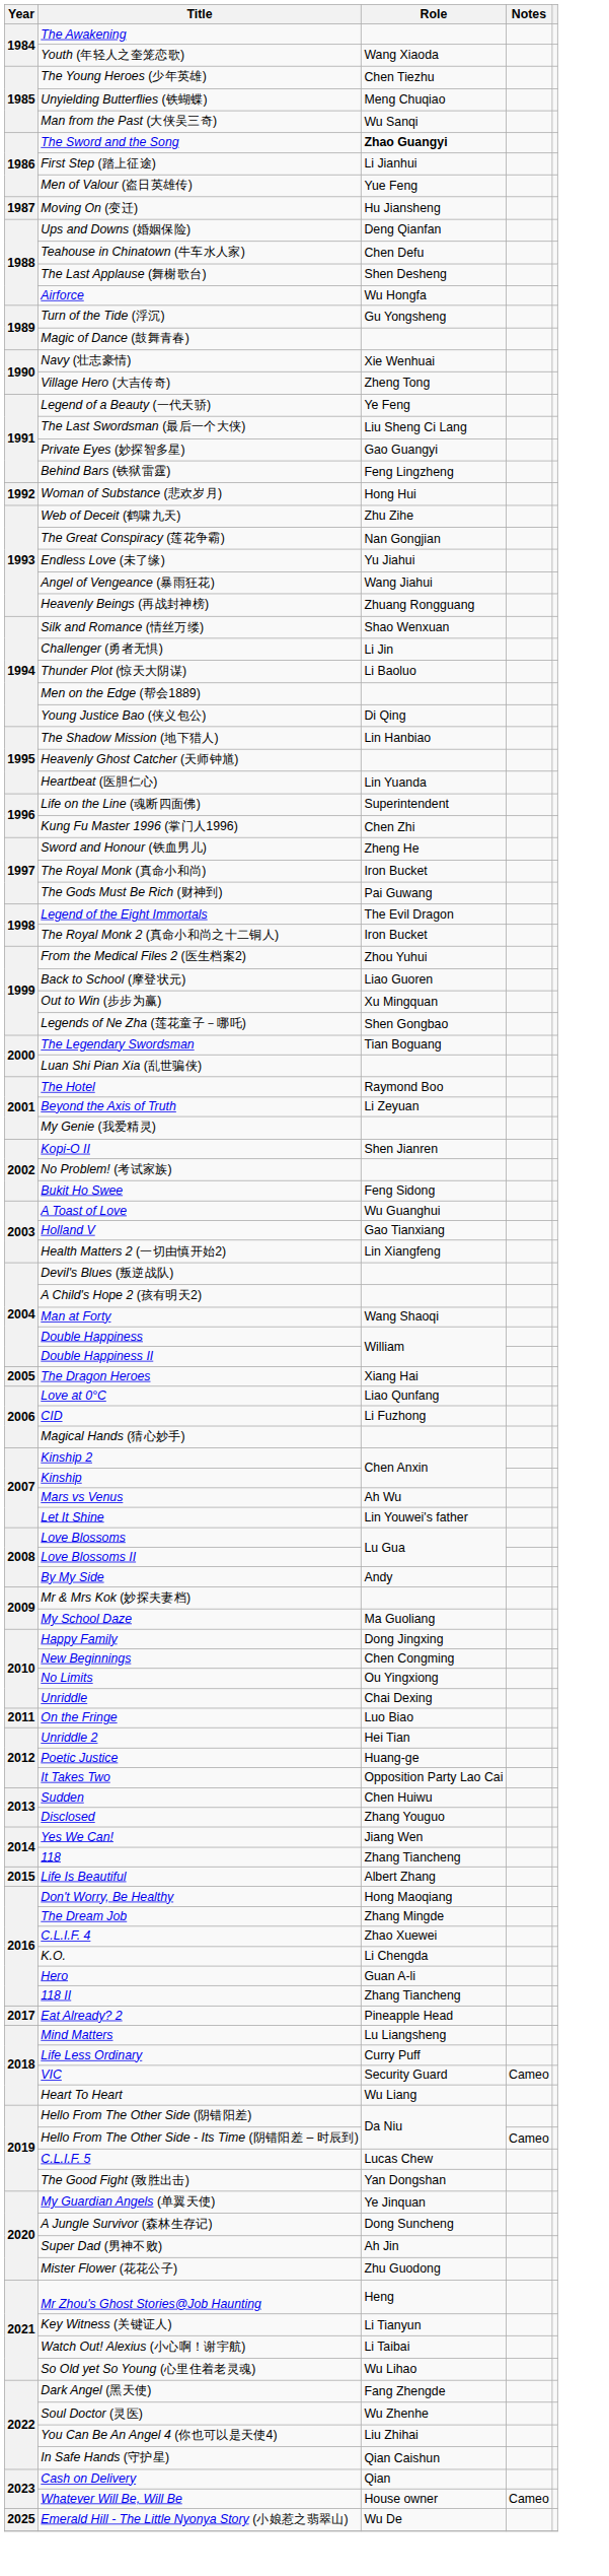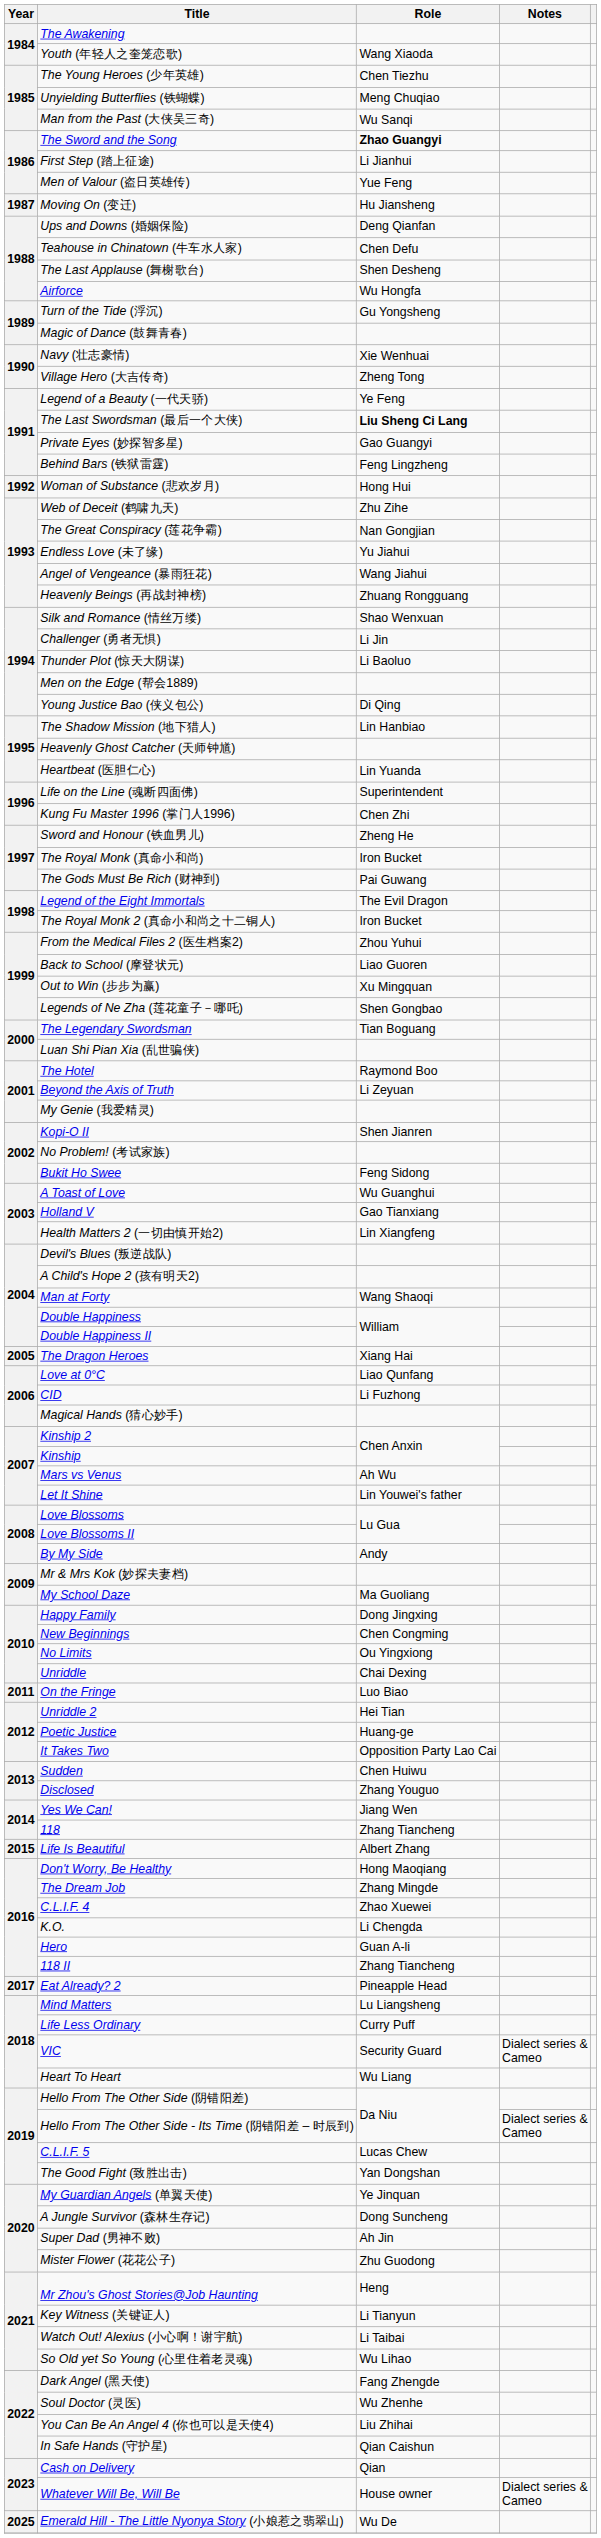The Last Swordsman (最后一个大侠) | Role: normal -> bold
VIC | Notes: Cameo -> Dialect series & Cameo
Hello From The Other Side - Its Time (阴错阳差 – 时辰到) | Notes: Cameo -> Dialect series & Cameo
Whatever Will Be, Will Be | Notes: Cameo -> Dialect series & Cameo
